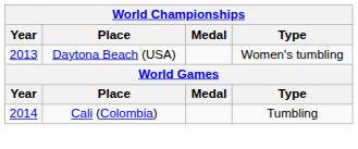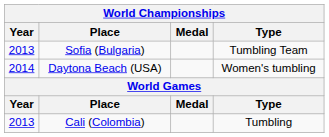+ row: 2013 | Sofia (Bulgaria) | Tumbling Team
Daytona Beach (USA) | Year: 2013 -> 2014
Cali (Colombia) | Year: 2014 -> 2013
